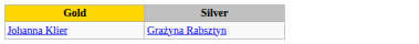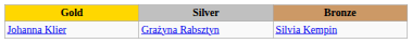+ column: Bronze | Silvia Kempin
